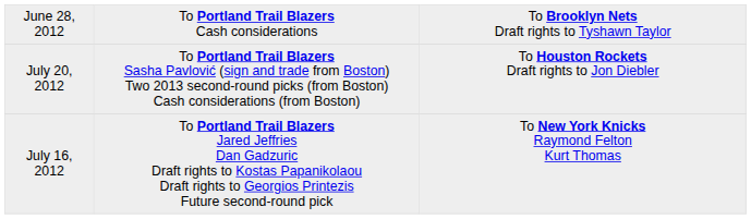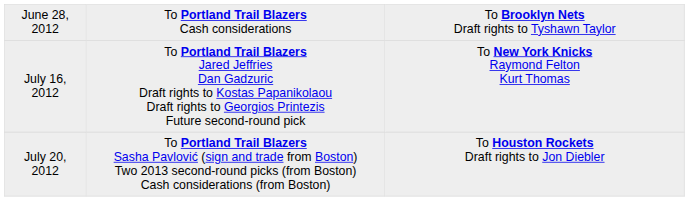rows swapped: July 16, 2012 <-> July 20, 2012
